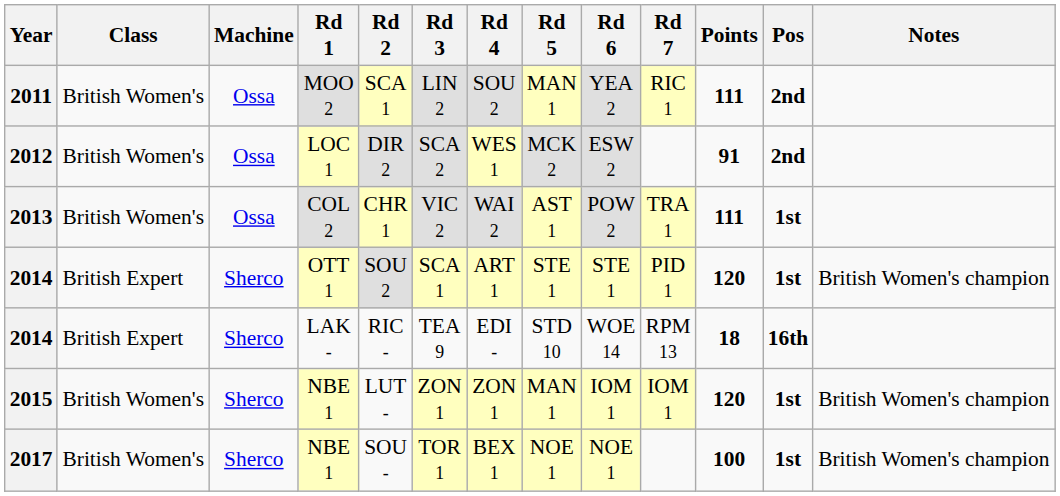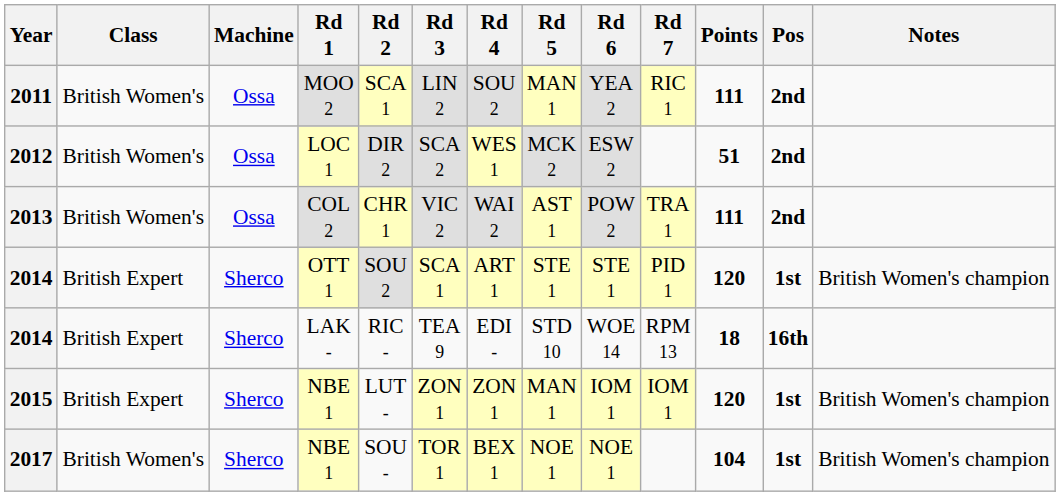2012 | Points: 91 -> 51
2013 | Pos: 1st -> 2nd
2015 | Class: British Women's -> British Expert
2017 | Points: 100 -> 104
